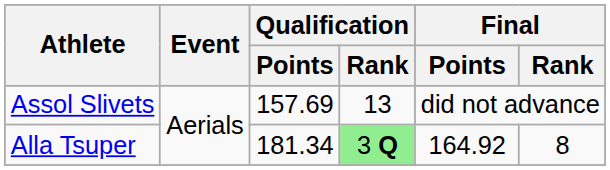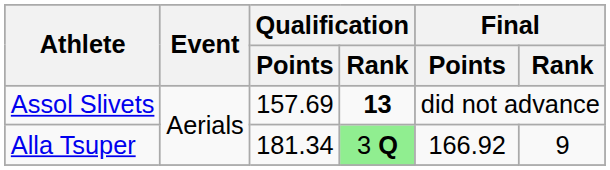Assol Slivets | Qualification / Rank: normal -> bold
Alla Tsuper | Final / Points: 164.92 -> 166.92
Alla Tsuper | Final / Rank: 8 -> 9
